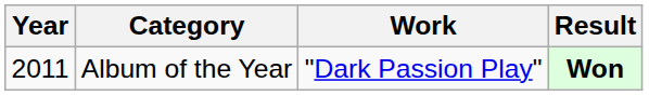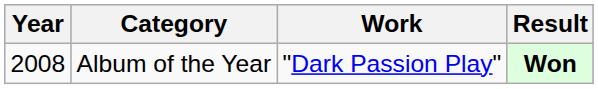Album of the Year | Year: 2011 -> 2008
